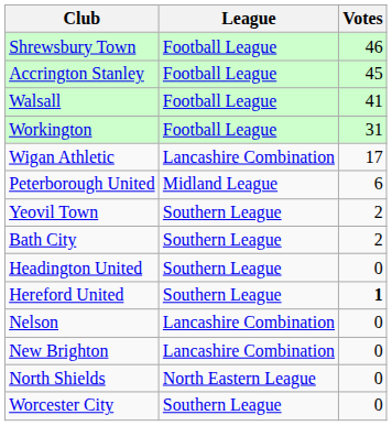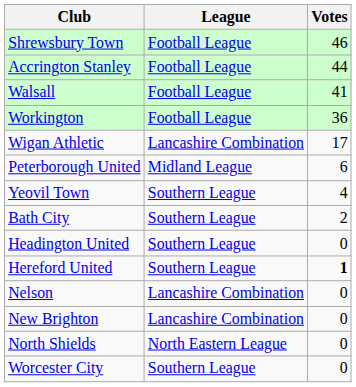Accrington Stanley | Votes: 45 -> 44
Workington | Votes: 31 -> 36
Yeovil Town | Votes: 2 -> 4
